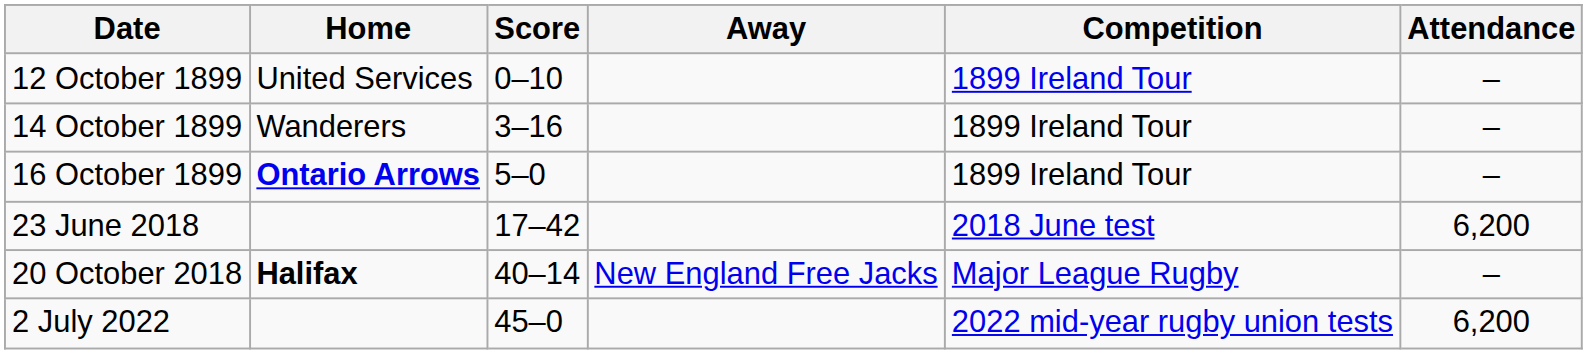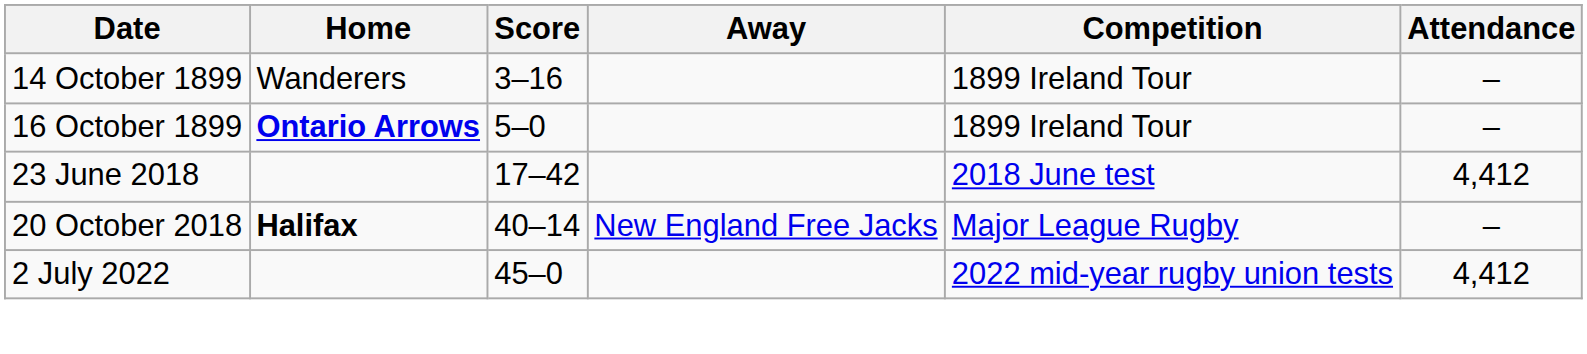- row: 12 October 1899 | United Services | 0–10 | 1899 Ireland Tour | –
23 June 2018 | Attendance: 6,200 -> 4,412
2 July 2022 | Attendance: 6,200 -> 4,412
